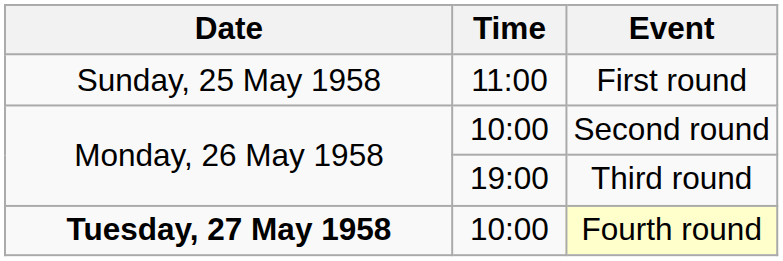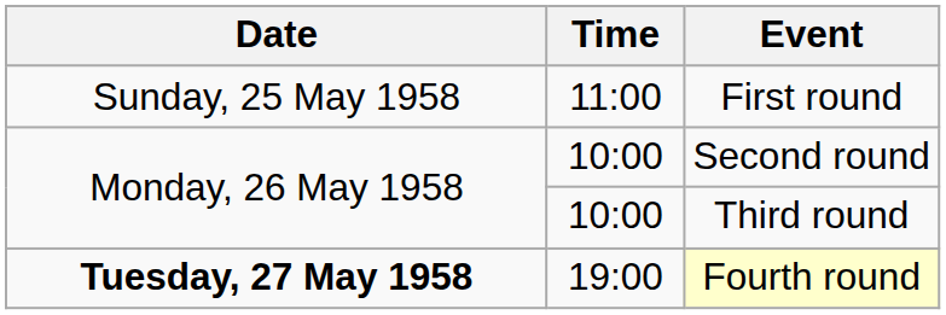Third round | Time: 19:00 -> 10:00
Fourth round | Time: 10:00 -> 19:00
